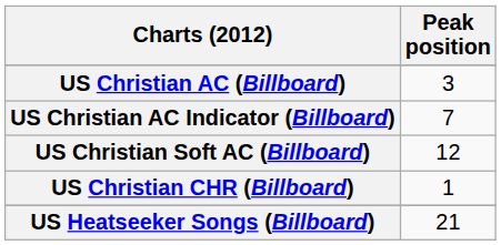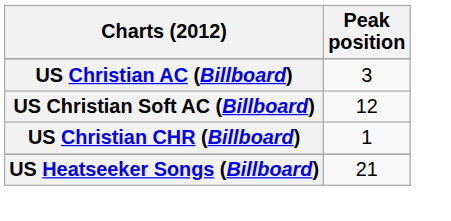- row: US Christian AC Indicator (Billboard) | 7
